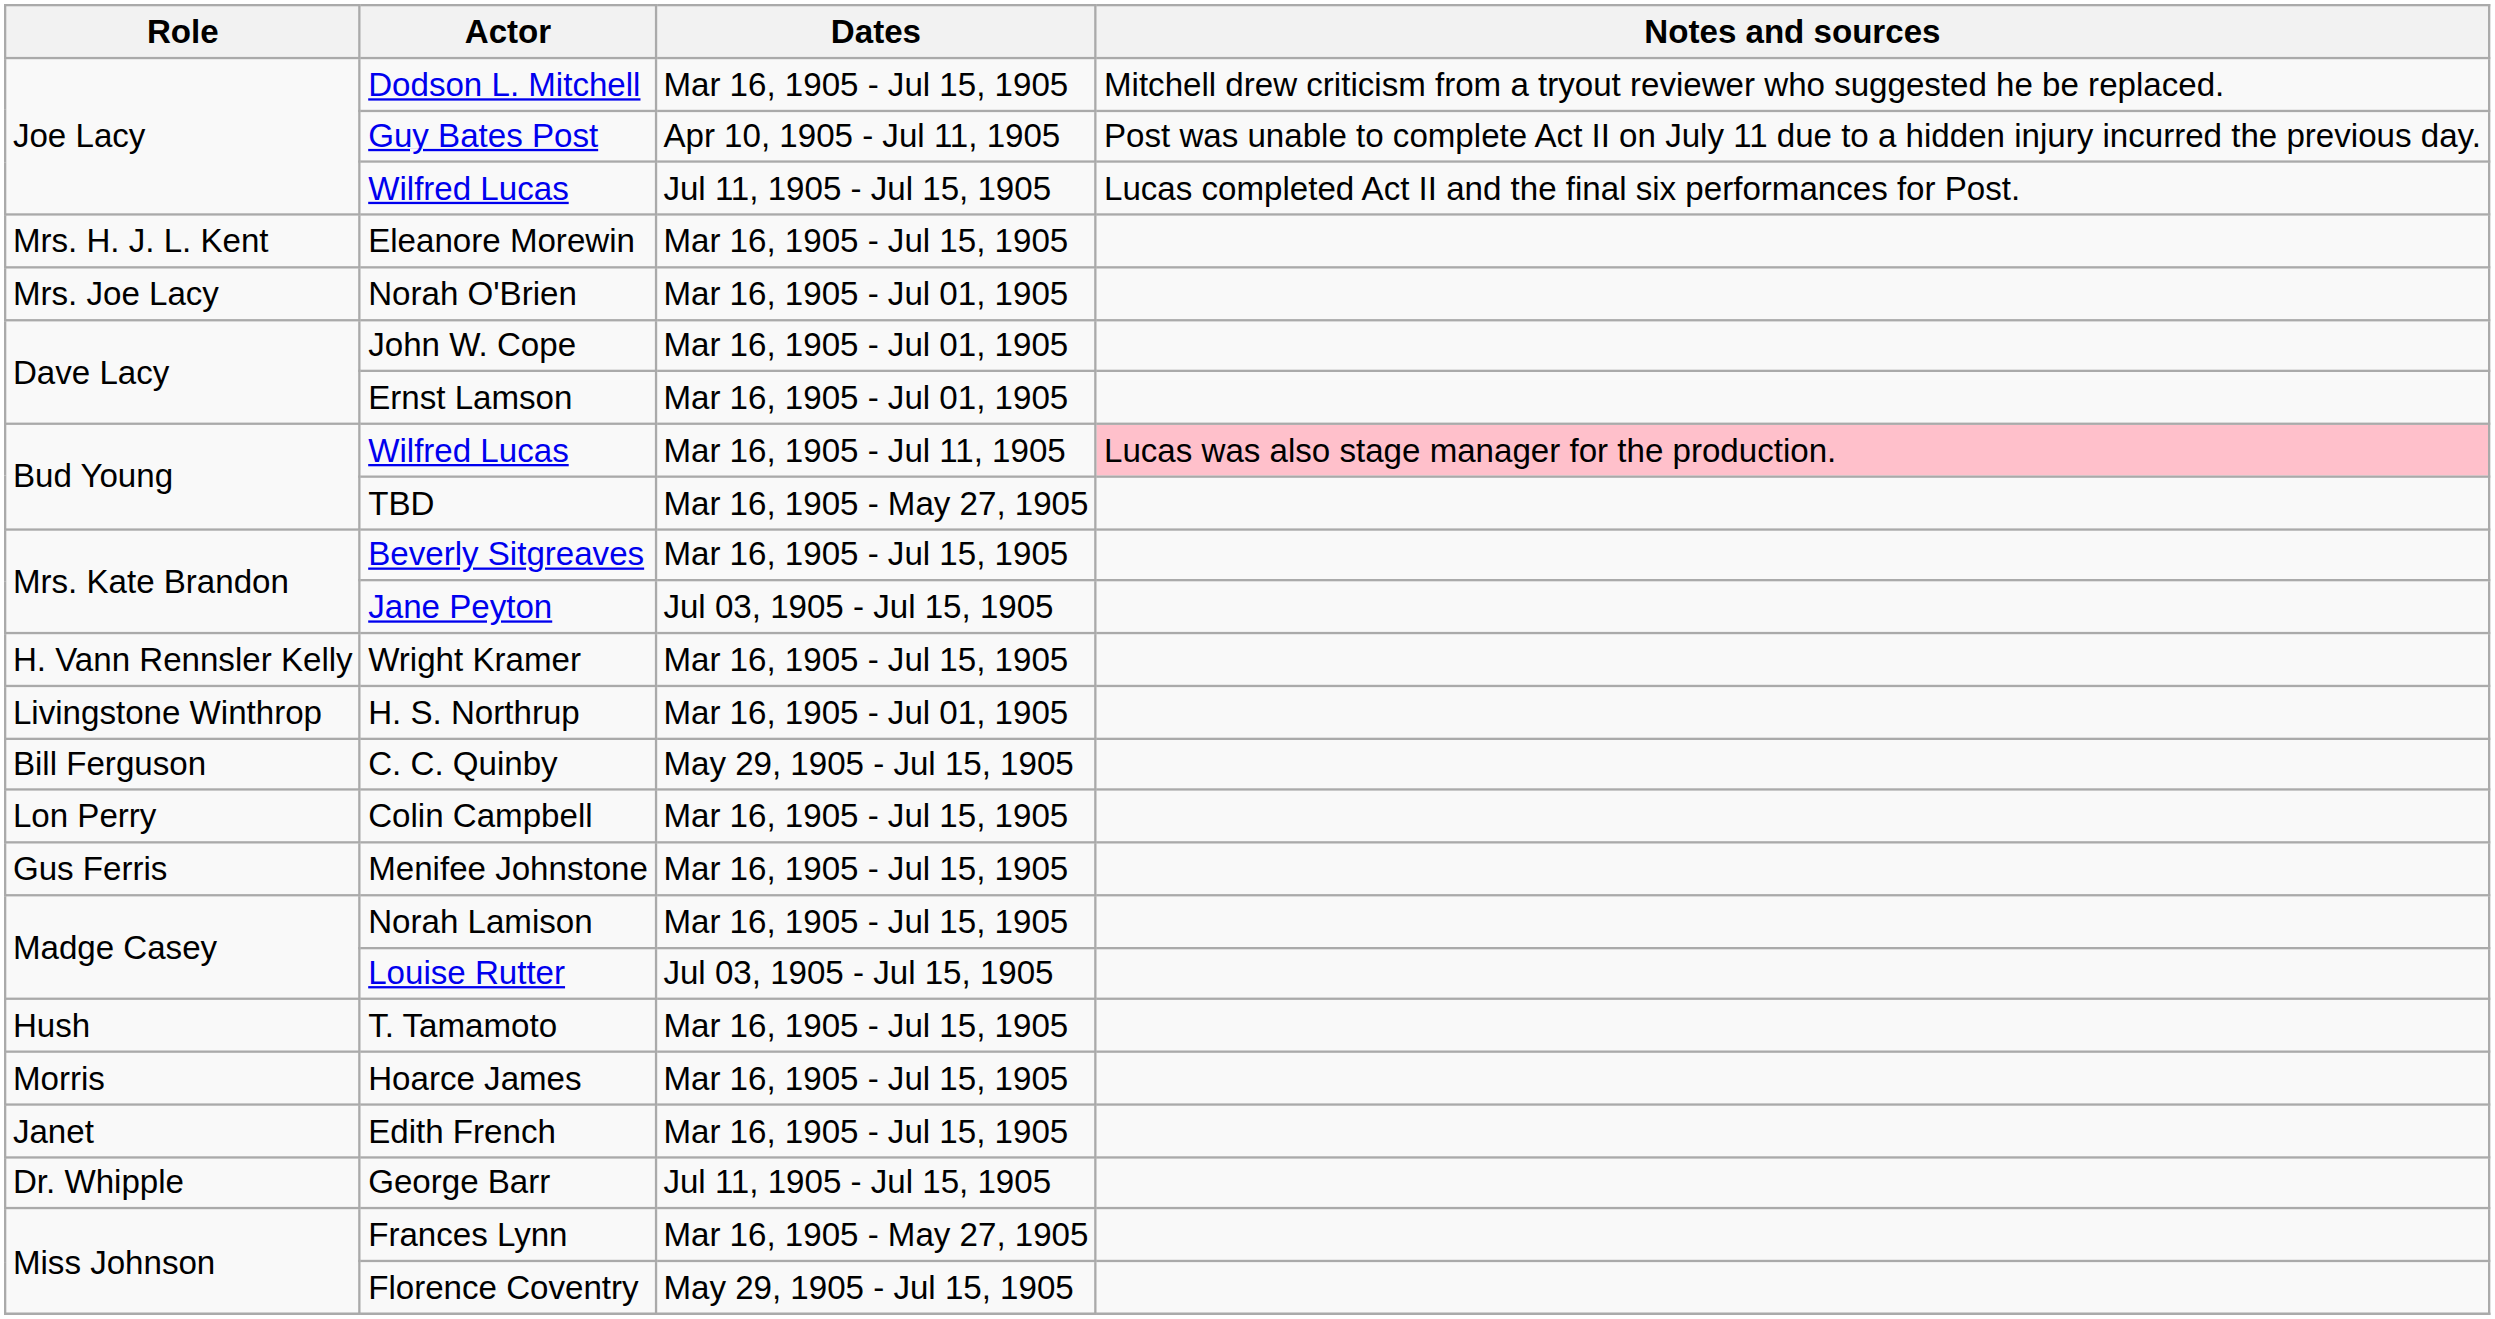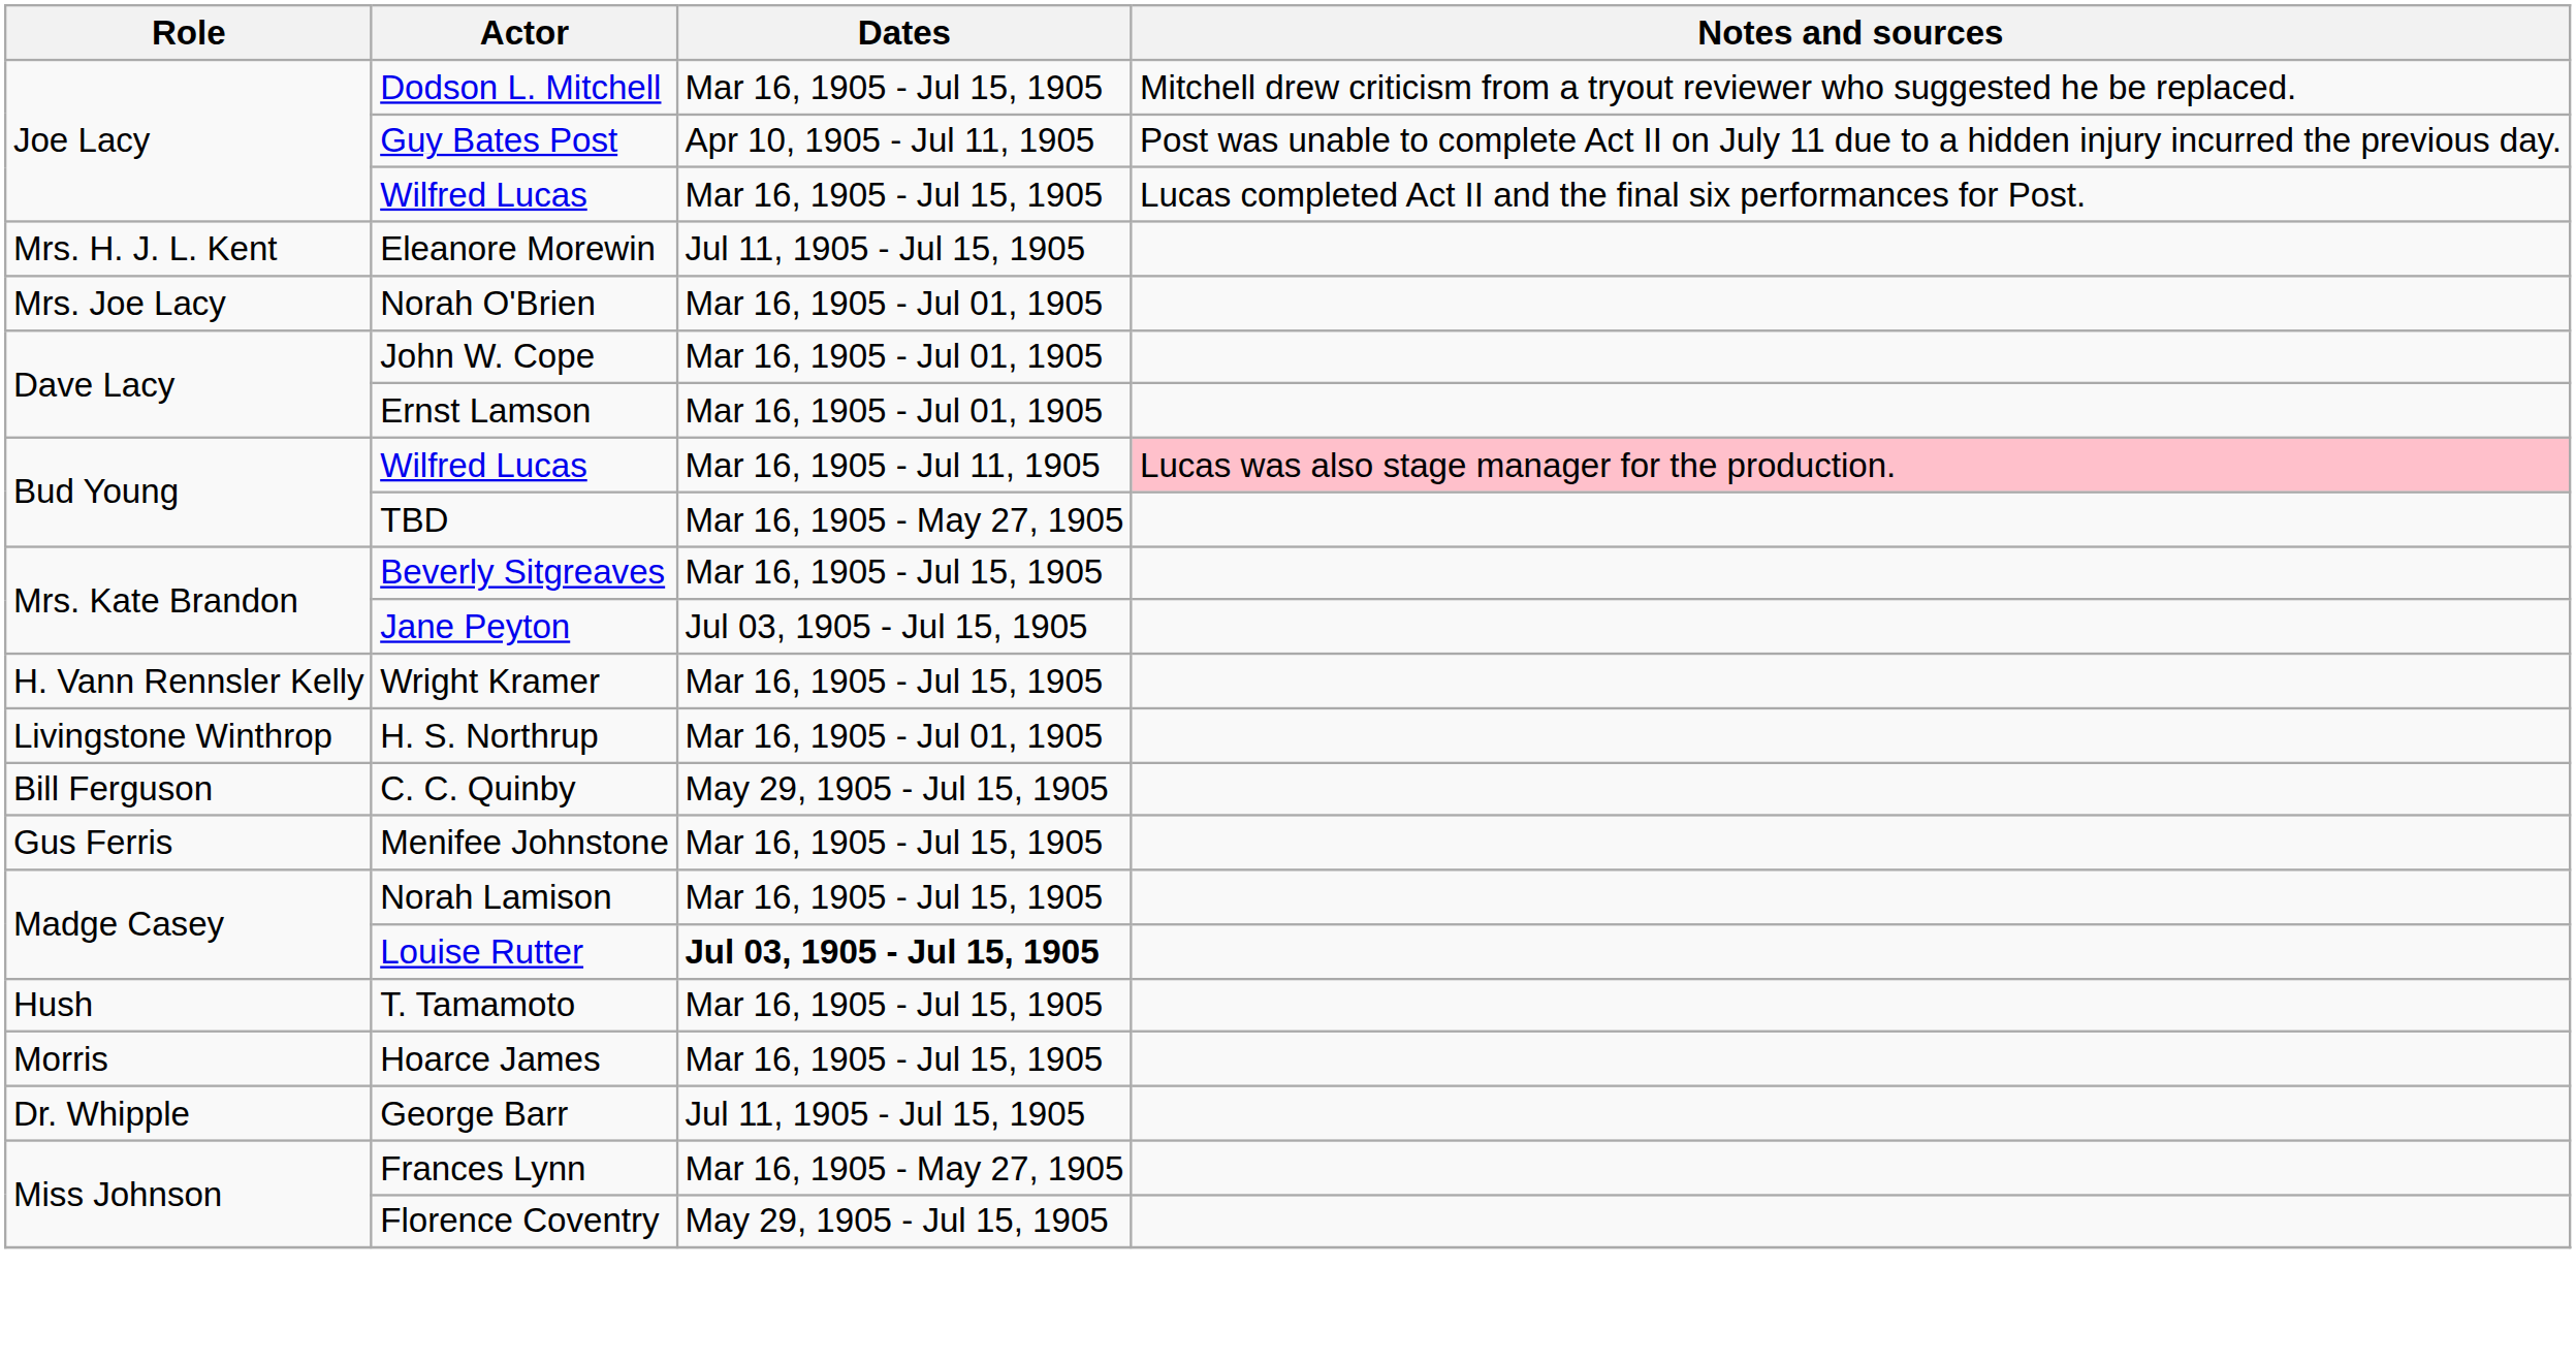Joe Lacy / Wilfred Lucas | Dates: Jul 11, 1905 - Jul 15, 1905 -> Mar 16, 1905 - Jul 15, 1905
Eleanore Morewin | Dates: Mar 16, 1905 - Jul 15, 1905 -> Jul 11, 1905 - Jul 15, 1905
- row: Lon Perry | Colin Campbell | Mar 16, 1905 - Jul 15, 1905
Louise Rutter | Dates: normal -> bold
- row: Janet | Edith French | Mar 16, 1905 - Jul 15, 1905
